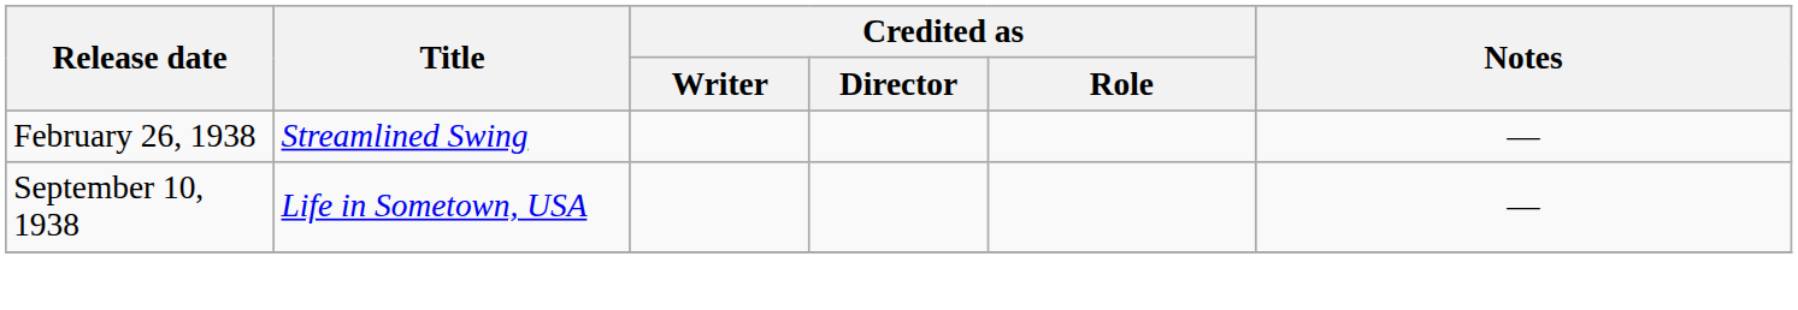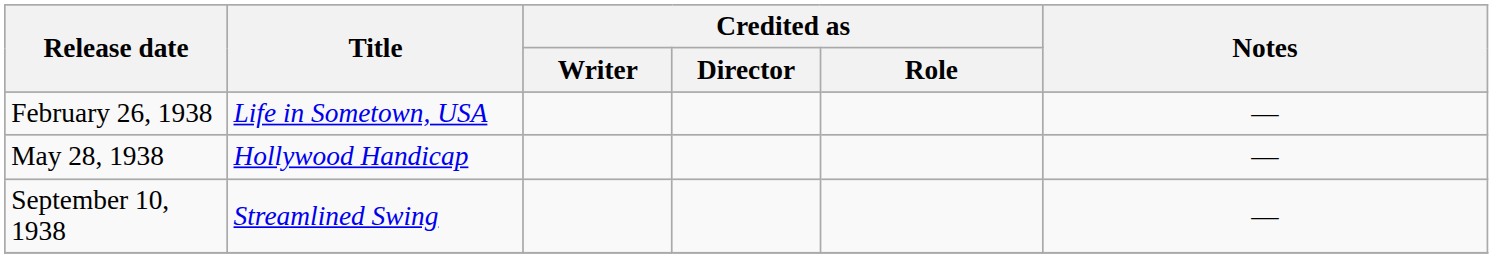February 26, 1938 | Title: Streamlined Swing -> Life in Sometown, USA
+ row: May 28, 1938 | Hollywood Handicap | —
September 10, 1938 | Title: Life in Sometown, USA -> Streamlined Swing
